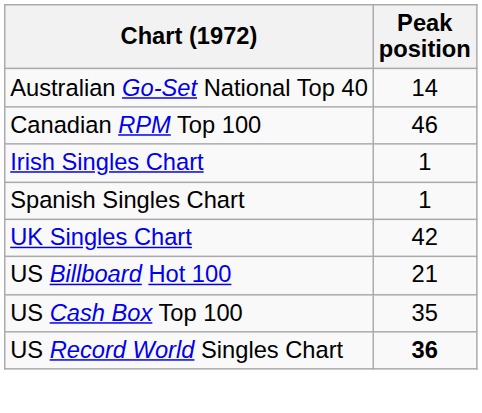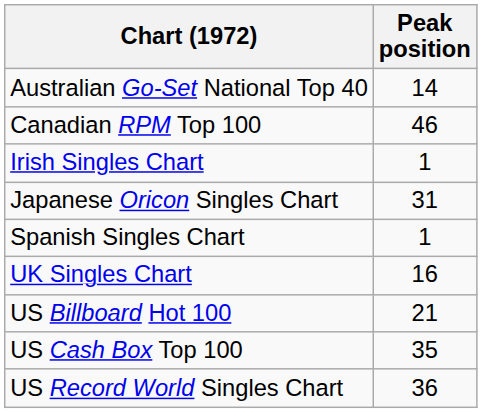+ row: Japanese Oricon Singles Chart | 31
UK Singles Chart | Peak position: 42 -> 16
US Record World Singles Chart | Peak position: bold -> normal
